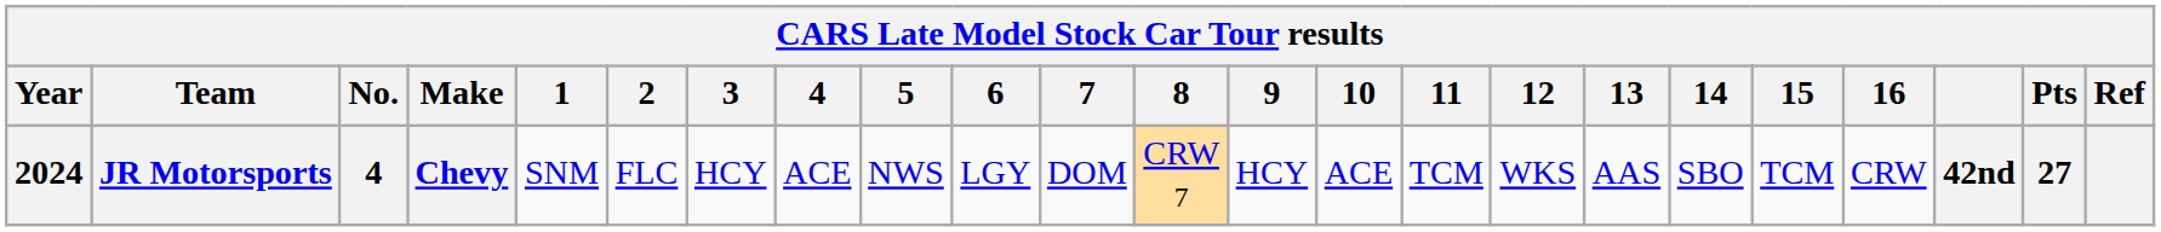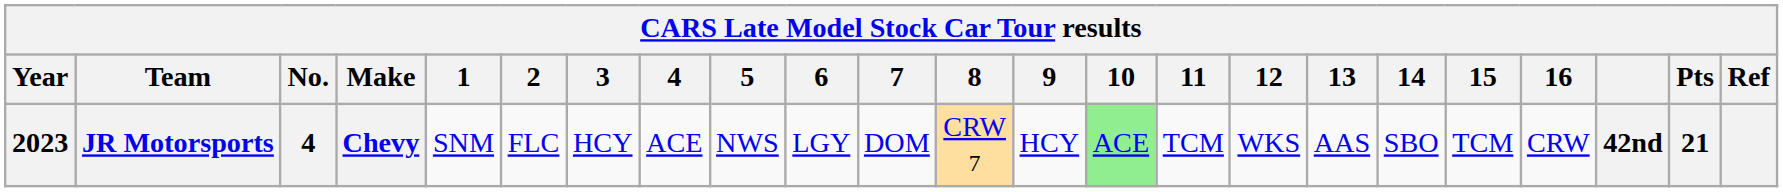JR Motorsports | Year: 2024 -> 2023
JR Motorsports | 10: no background -> lightgreen background
JR Motorsports | Pts: 27 -> 21
